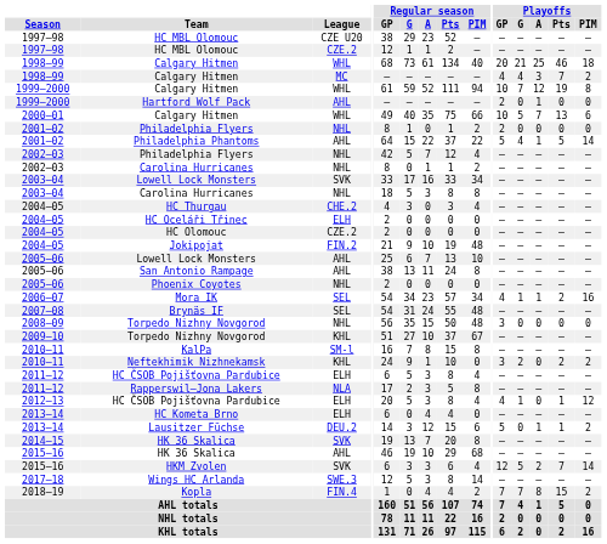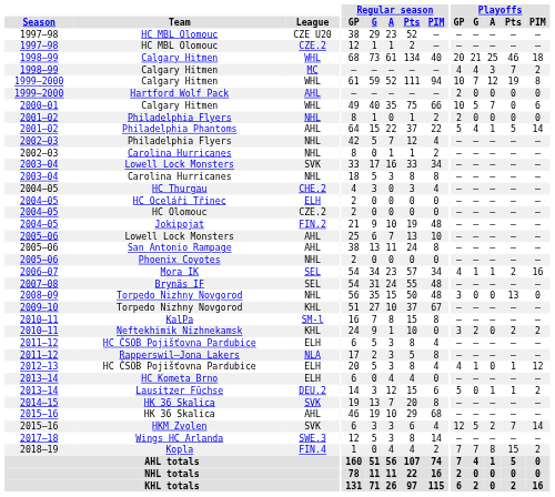Hartford Wolf Pack | Playoffs / A: 1 -> 0
2000–01 / Calgary Hitmen | Playoffs / Pts: 13 -> 0
2008–09 / Torpedo Nizhny Novgorod | Playoffs / Pts: 0 -> 13
